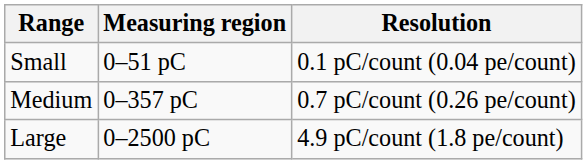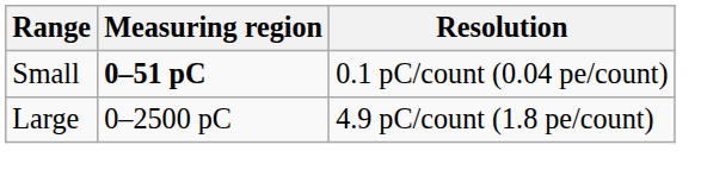Small | Measuring region: normal -> bold
- row: Medium | 0–357 pC | 0.7 pC/count (0.26 pe/count)
